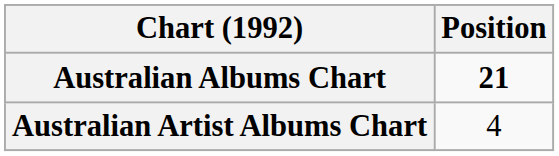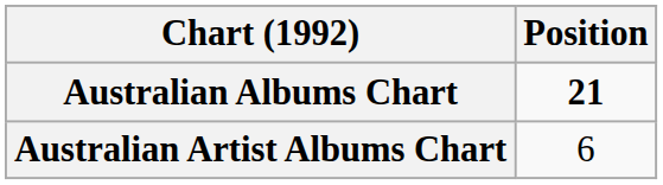Australian Artist Albums Chart | Position: 4 -> 6
